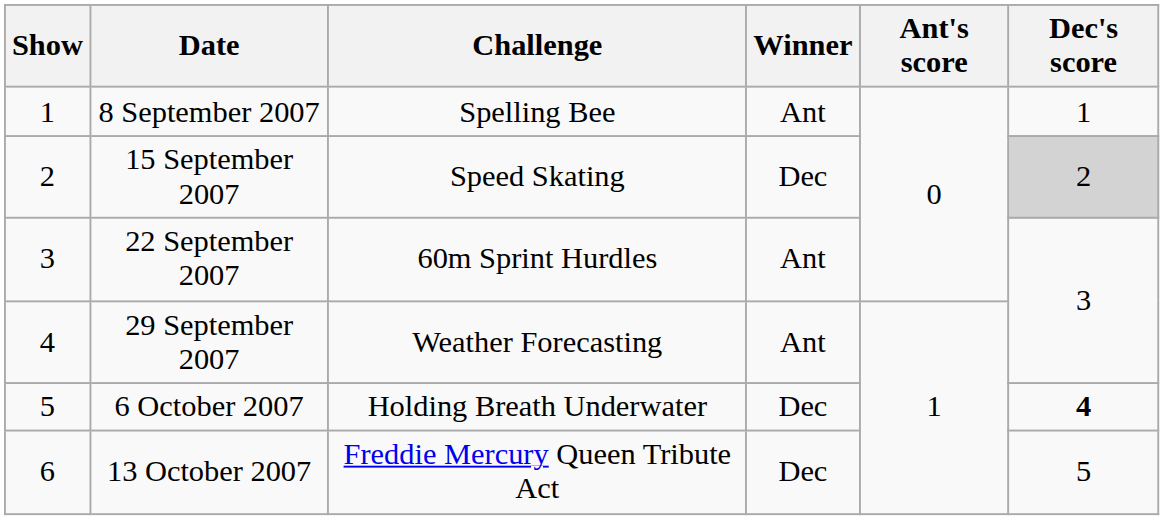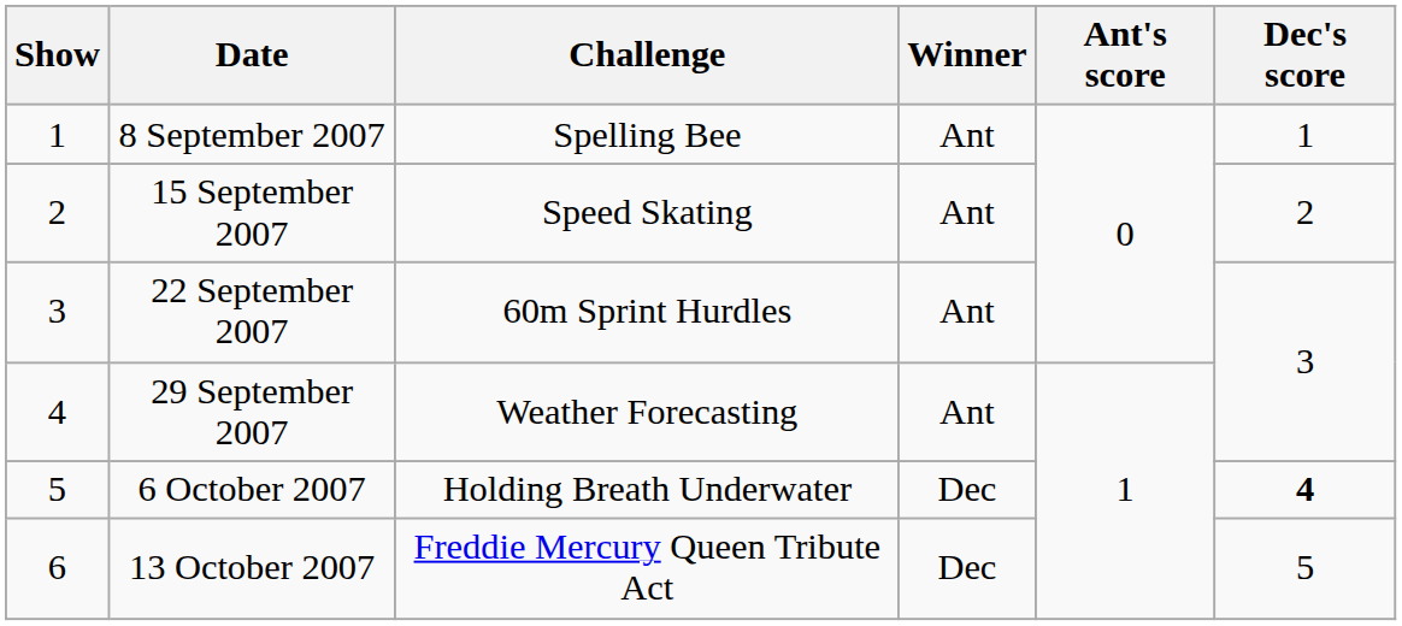15 September 2007 | Winner: Dec -> Ant
15 September 2007 | Dec's score: lightgrey background -> no background
